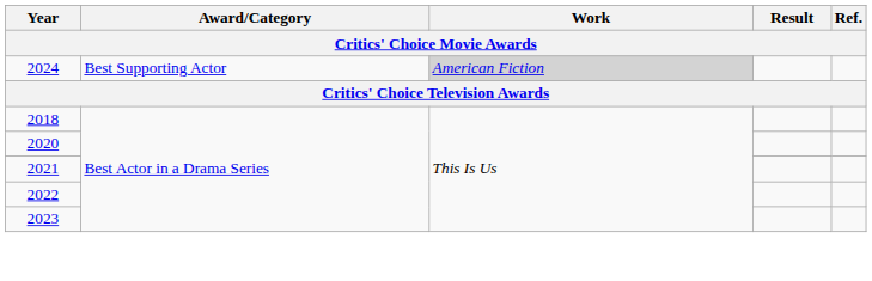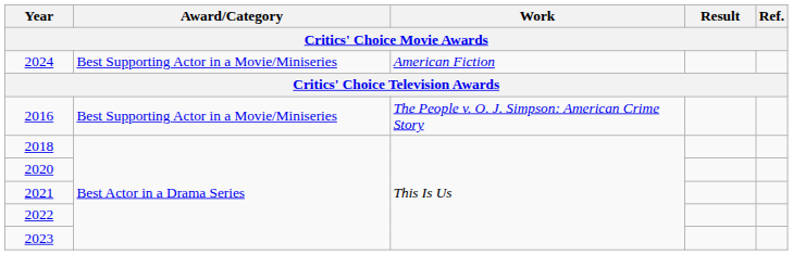2024 | Award/Category: Best Supporting Actor -> Best Supporting Actor in a Movie/Miniseries
2024 | Work: lightgrey background -> no background
+ row: 2016 | Best Supporting Actor in a Movie/Miniseries | The People v. O. J. Simpson: American Crime Story
